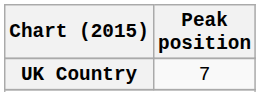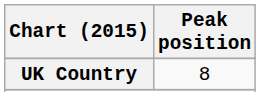UK Country | Peak position: 7 -> 8
